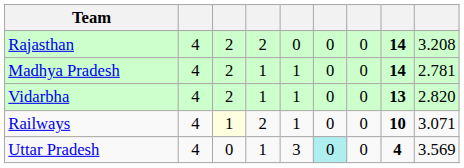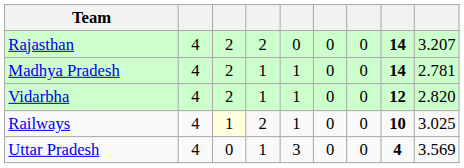Rajasthan | column 9: 3.208 -> 3.207
Vidarbha | column 8: 13 -> 12
Railways | column 9: 3.071 -> 3.025
Uttar Pradesh | column 6: paleturquoise background -> no background
